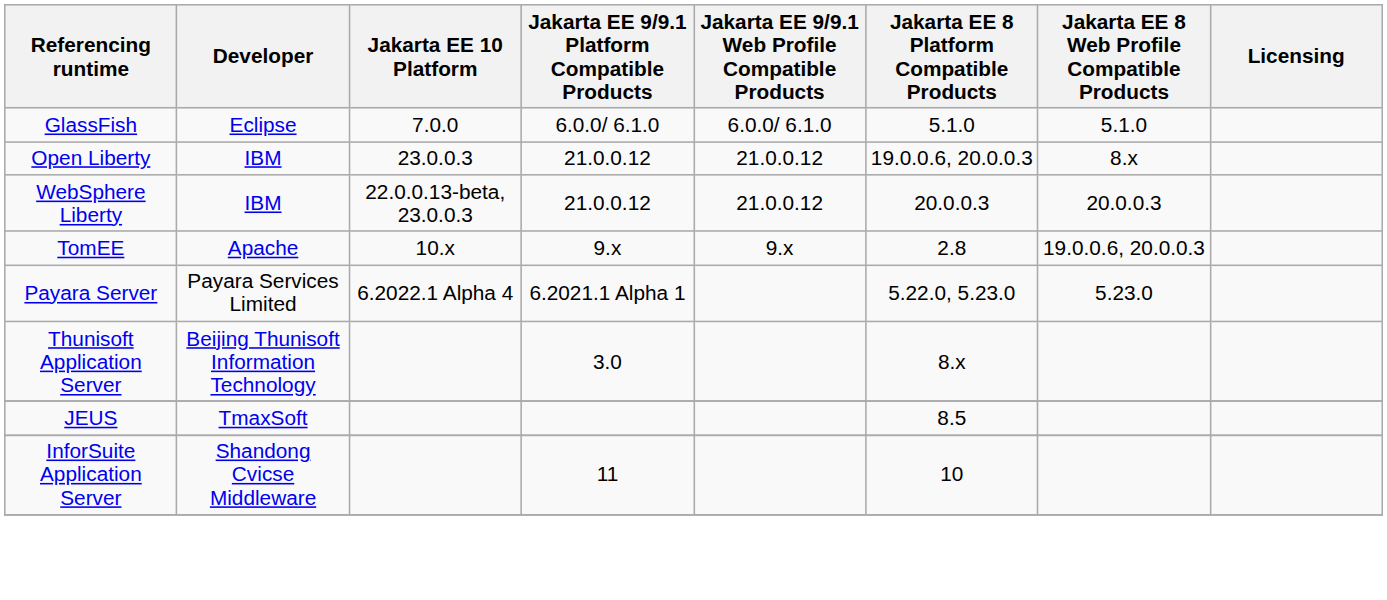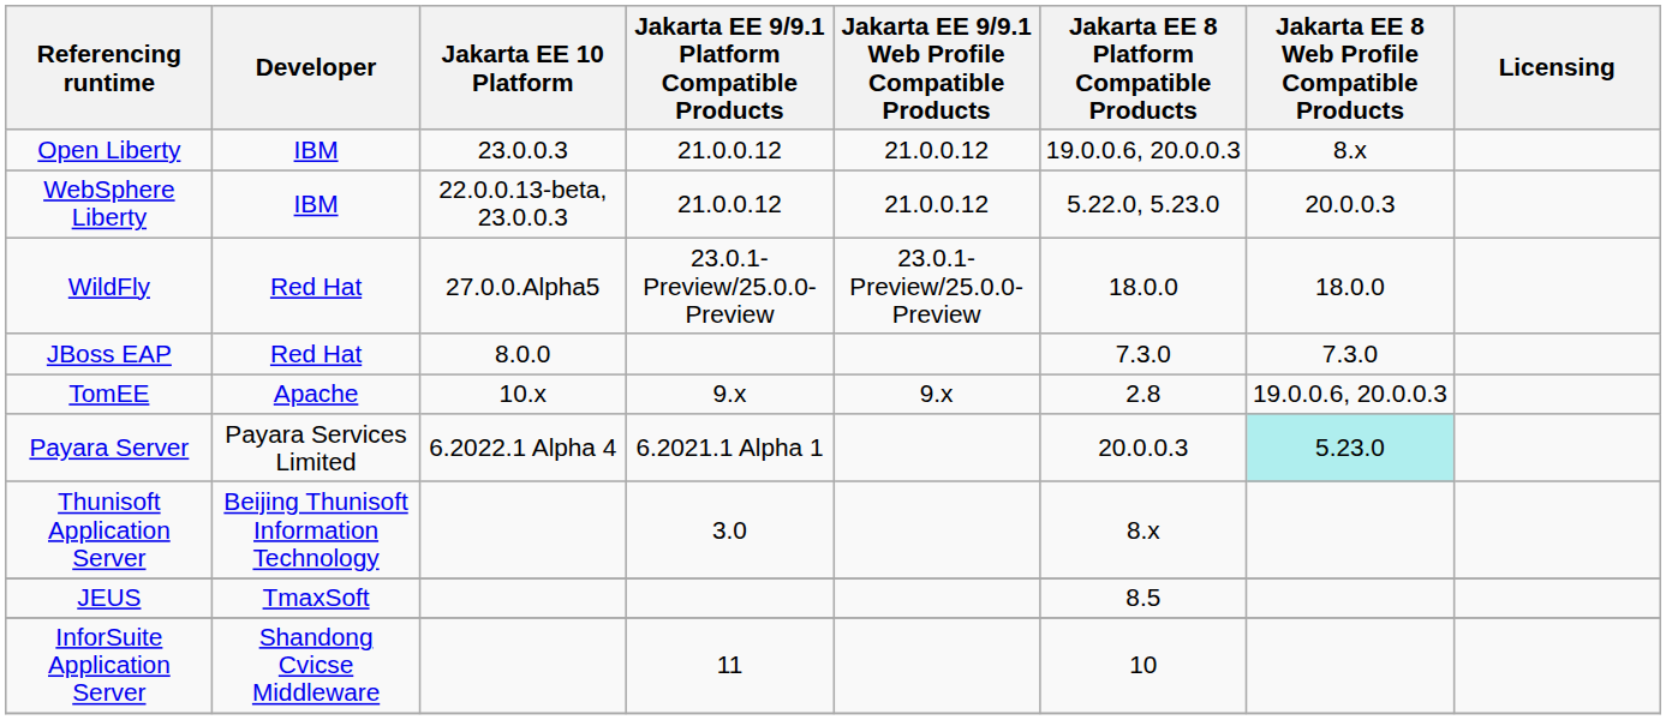- row: GlassFish | Eclipse | 7.0.0 | 6.0.0/ 6.1.0 | 6.0.0/ 6.1.0 | 5.1.0 | 5.1.0
WebSphere Liberty | Jakarta EE 8 Platform Compatible Products: 20.0.0.3 -> 5.22.0, 5.23.0
+ row: WildFly | Red Hat | 27.0.0.Alpha5 | 23.0.1-Preview/25.0.0-Preview | 23.0.1-Preview/25.0.0-Preview | 18.0.0 | 18.0.0
+ row: JBoss EAP | Red Hat | 8.0.0 | 7.3.0 | 7.3.0
Payara Server | Jakarta EE 8 Platform Compatible Products: 5.22.0, 5.23.0 -> 20.0.0.3
Payara Server | Jakarta EE 8 Web Profile Compatible Products: no background -> paleturquoise background
